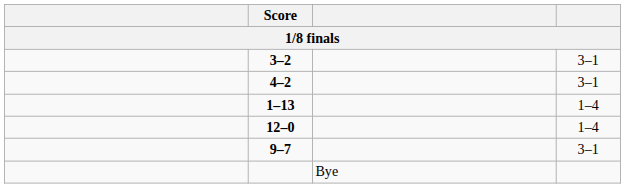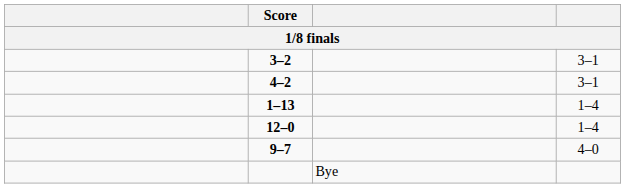9–7 | column 4: 3–1 -> 4–0
